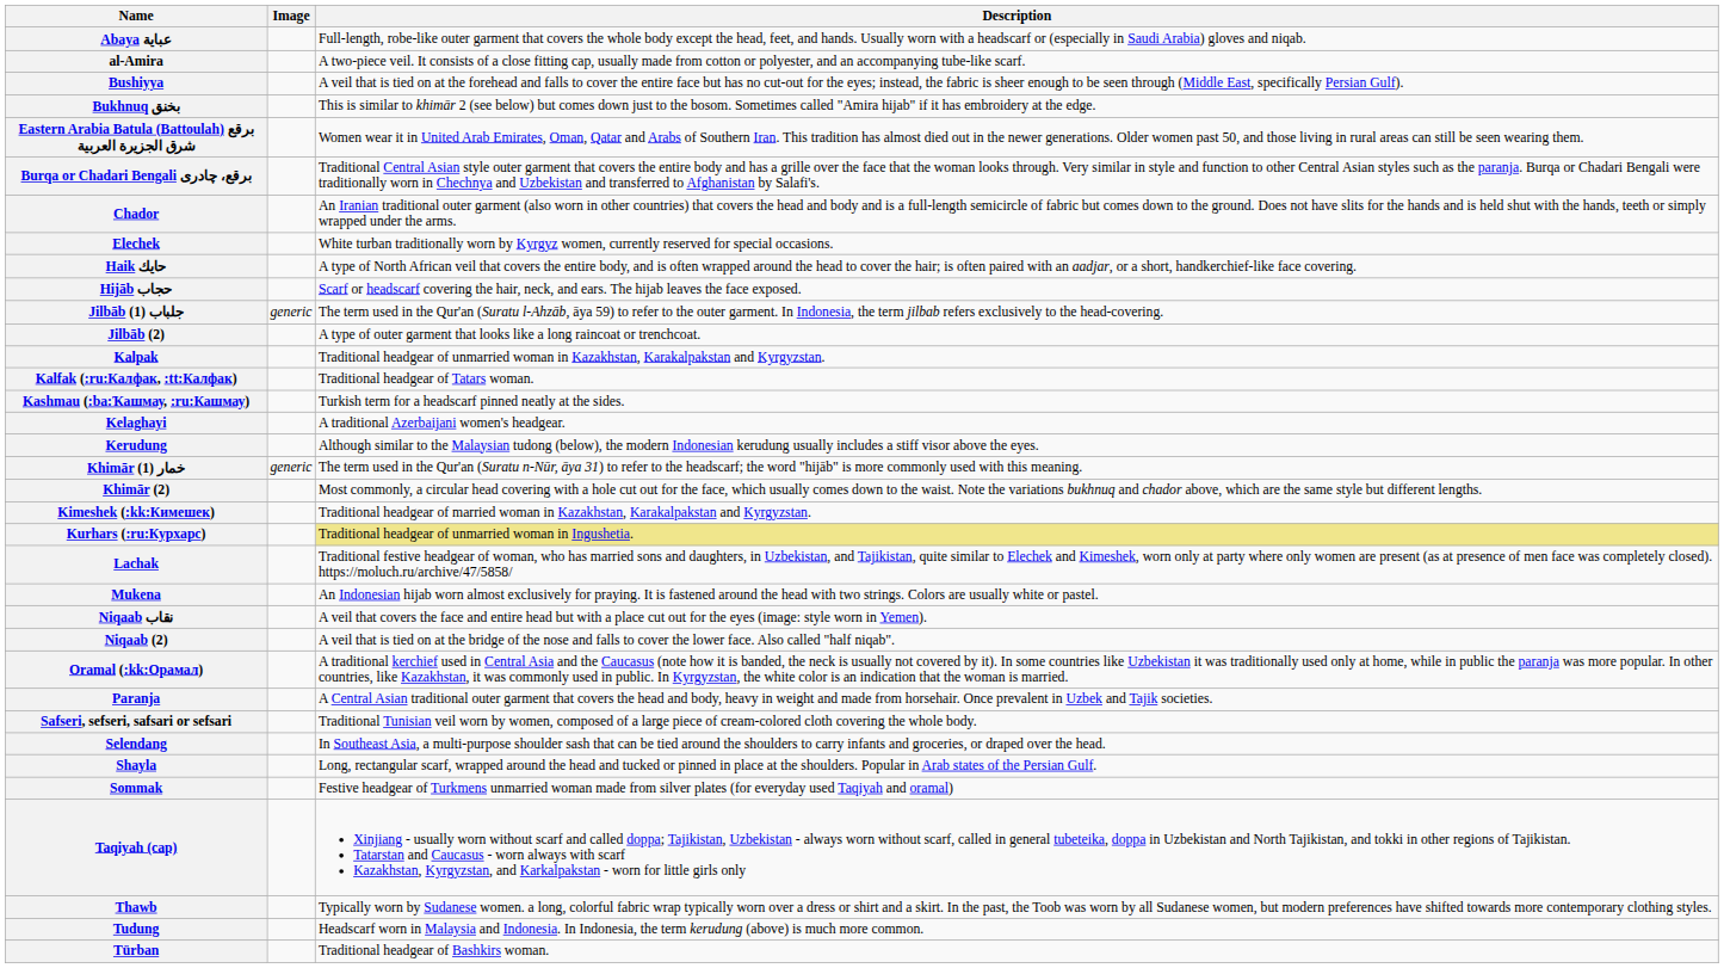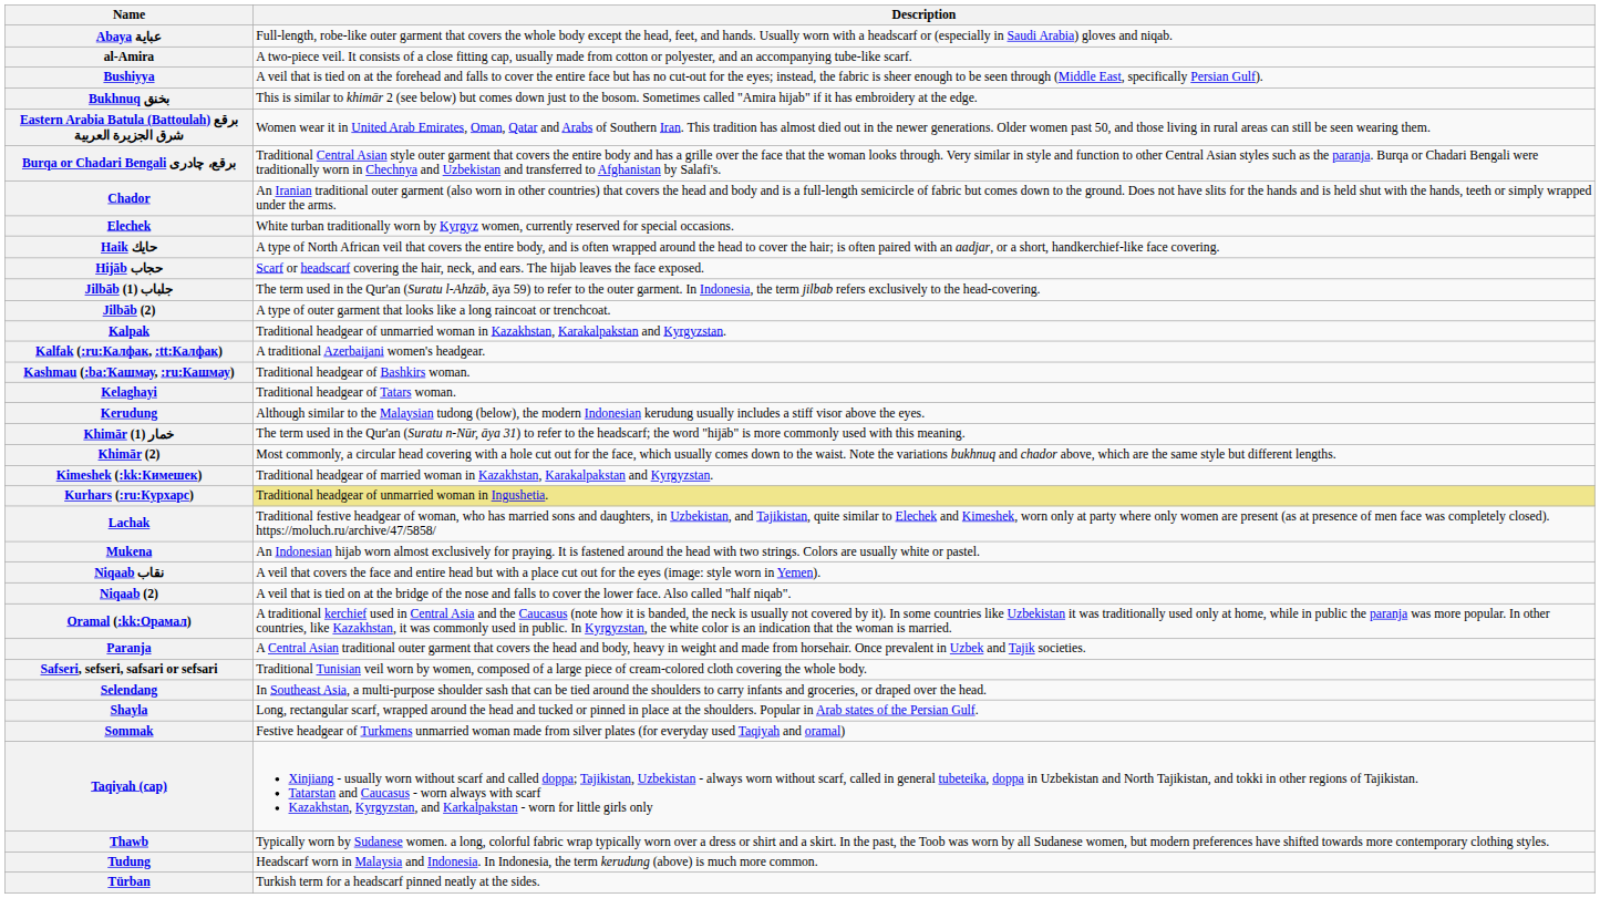- column: Image | generic | generic
Kalfak (:ru:Калфак, :tt:Калфак) | Description: Traditional headgear of Tatars woman. -> A traditional Azerbaijani women's headgear.
Kashmau (:ba:Ҡашмау, :ru:Кашмау) | Description: Turkish term for a headscarf pinned neatly at the sides. -> Traditional headgear of Bashkirs woman.
Kelaghayi | Description: A traditional Azerbaijani women's headgear. -> Traditional headgear of Tatars woman.
Türban | Description: Traditional headgear of Bashkirs woman. -> Turkish term for a headscarf pinned neatly at the sides.
